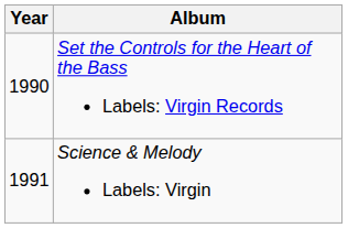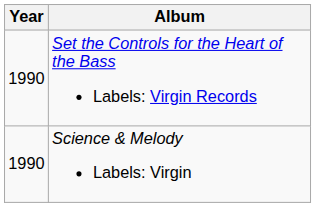Science & Melody Labels: Virgin | Year: 1991 -> 1990
